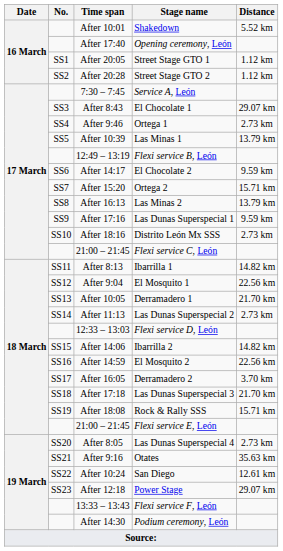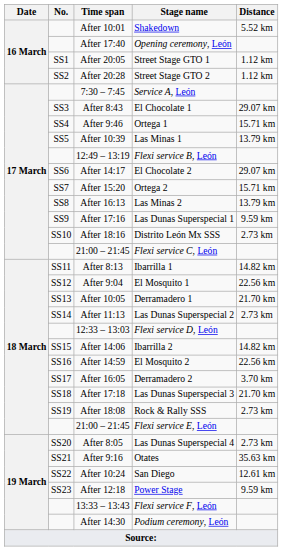Ortega 1 | Distance: 2.73 km -> 15.71 km
El Chocolate 2 | Distance: 9.59 km -> 29.07 km
Rock & Rally SSS | Distance: 15.71 km -> 2.73 km
Power Stage | Distance: 29.07 km -> 9.59 km
